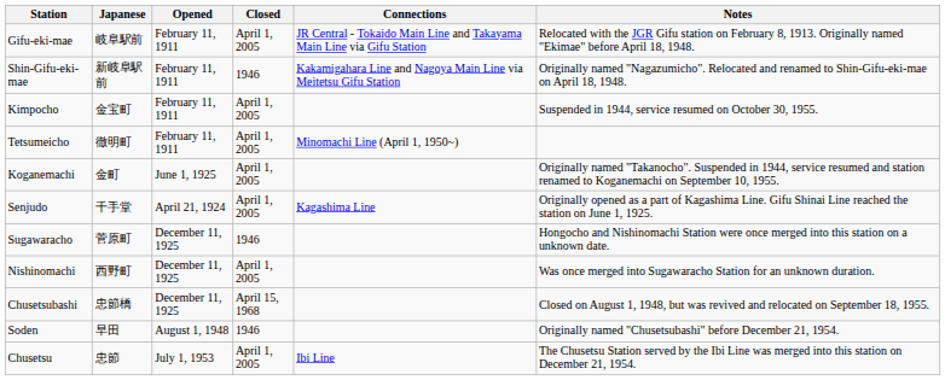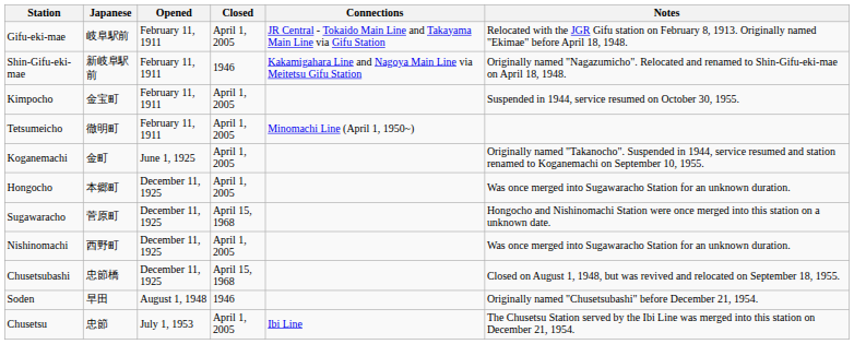- row: Senjudo | 千手堂 | April 21, 1924 | April 1, 2005 | Kagashima Line | Originally opened as a part of Kagashima Line. Gifu Shinai Line reached the station on June 1, 1925.
+ row: Hongocho | 本郷町 | December 11, 1925 | April 1, 2005 | Was once merged into Sugawaracho Station for an unknown duration.
Sugawaracho | Closed: 1946 -> April 15, 1968
